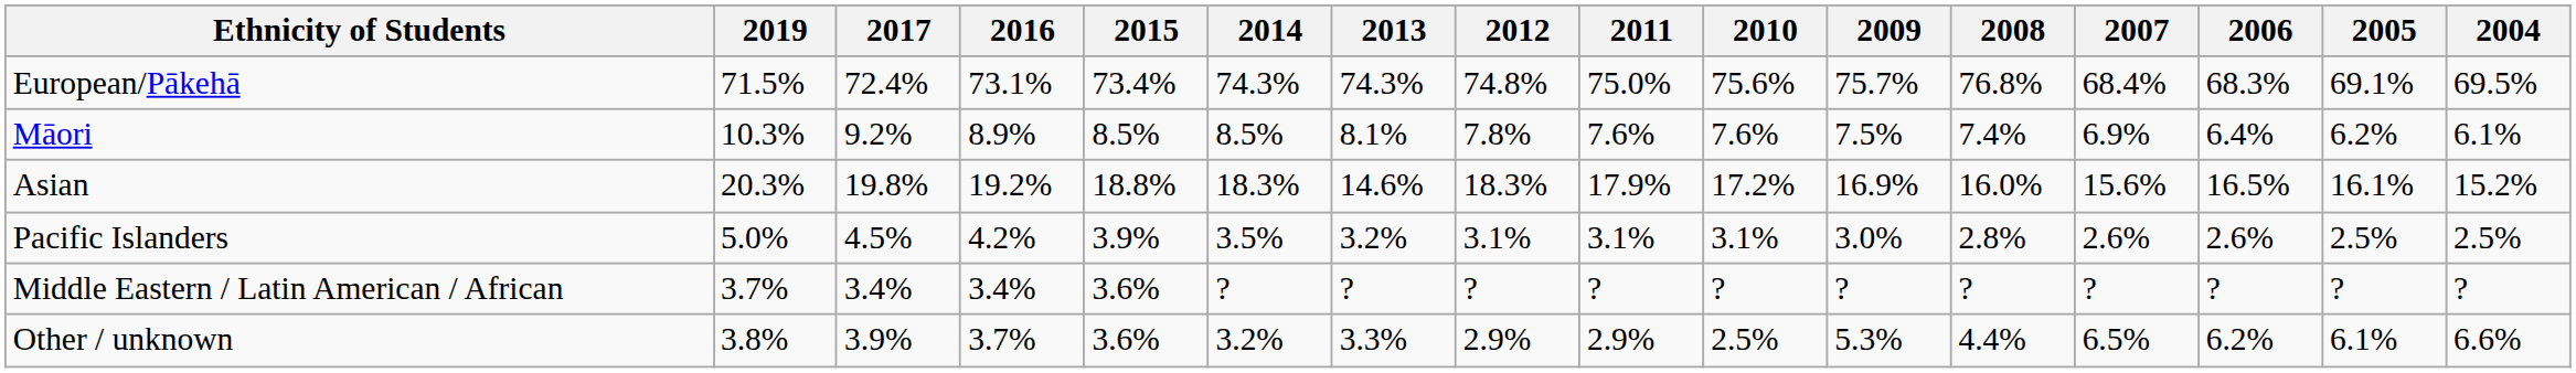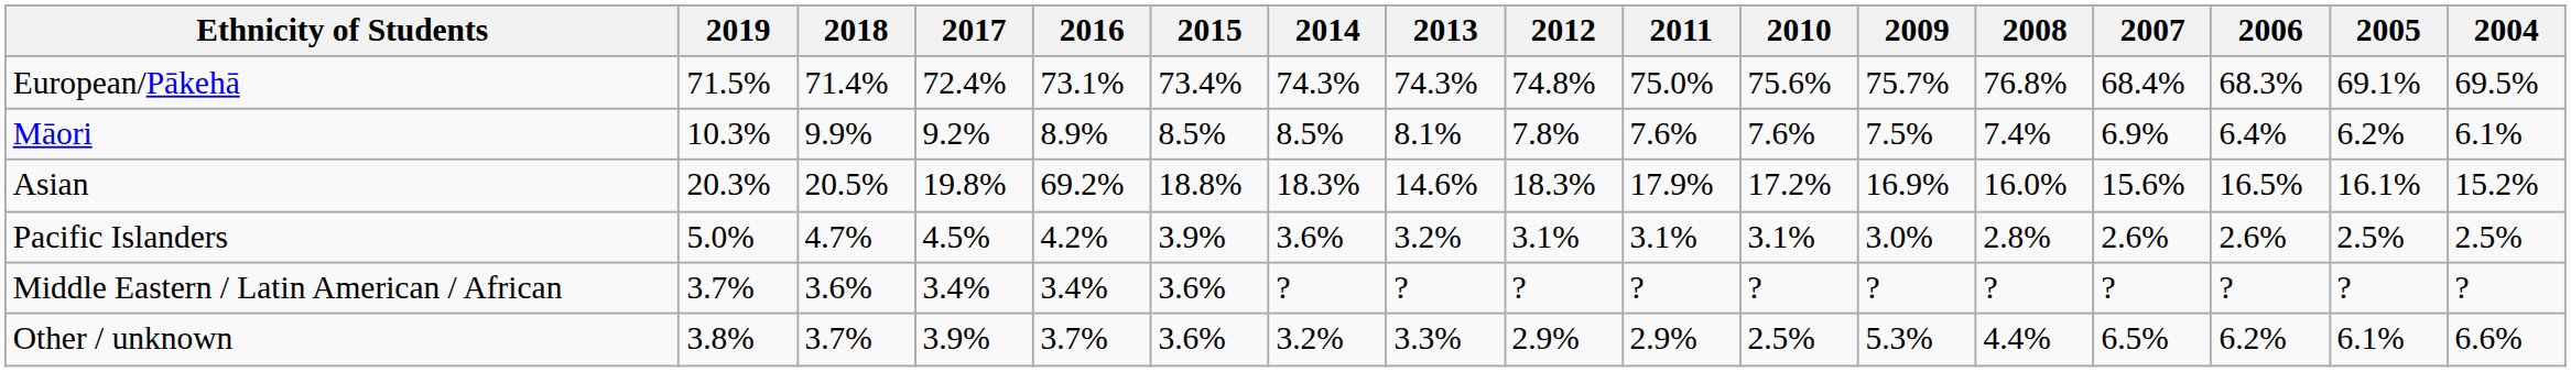+ column: 2018 | 71.4% | 9.9% | 20.5% | 4.7% | 3.6% | 3.7%
Asian | 2016: 19.2% -> 69.2%
Pacific Islanders | 2014: 3.5% -> 3.6%
